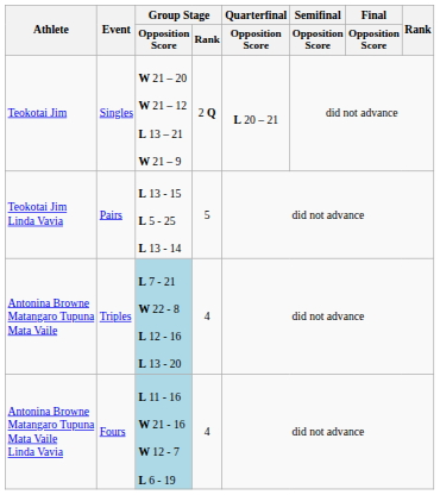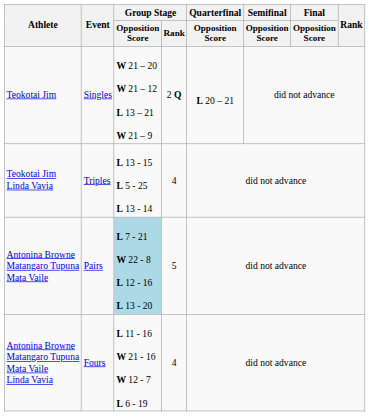Teokotai Jim Linda Vavia | Event: Pairs -> Triples
Teokotai Jim Linda Vavia | Group Stage / Rank: 5 -> 4
Antonina Browne Matangaro Tupuna Mata Vaile | Event: Triples -> Pairs
Antonina Browne Matangaro Tupuna Mata Vaile | Group Stage / Rank: 4 -> 5
Antonina Browne Matangaro Tupuna Mata Vaile Linda Vavia | Group Stage / Opposition Score: lightblue background -> no background
